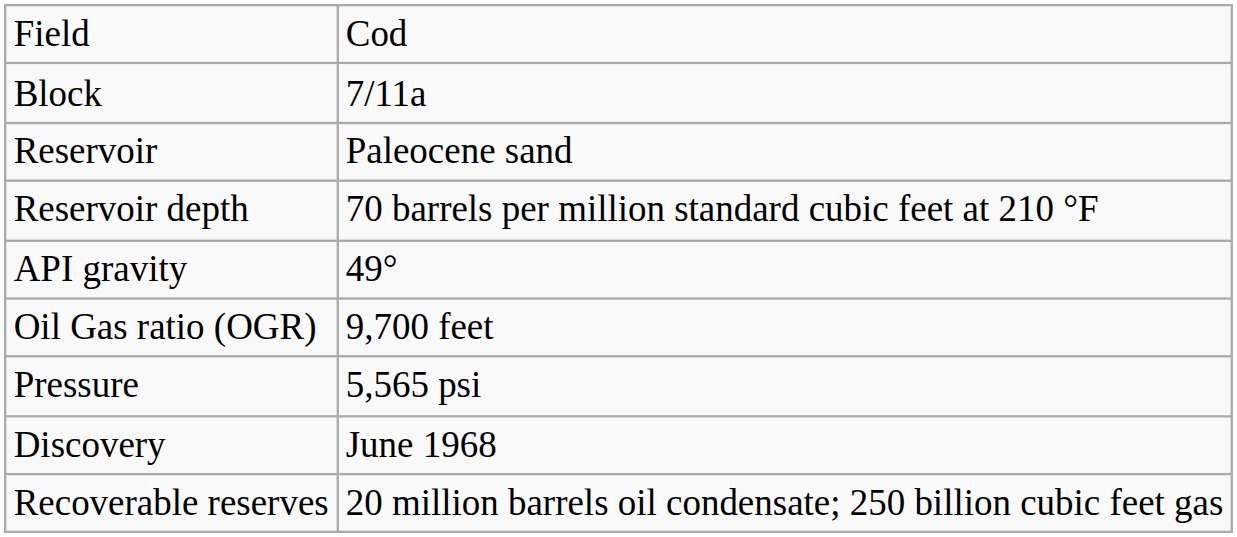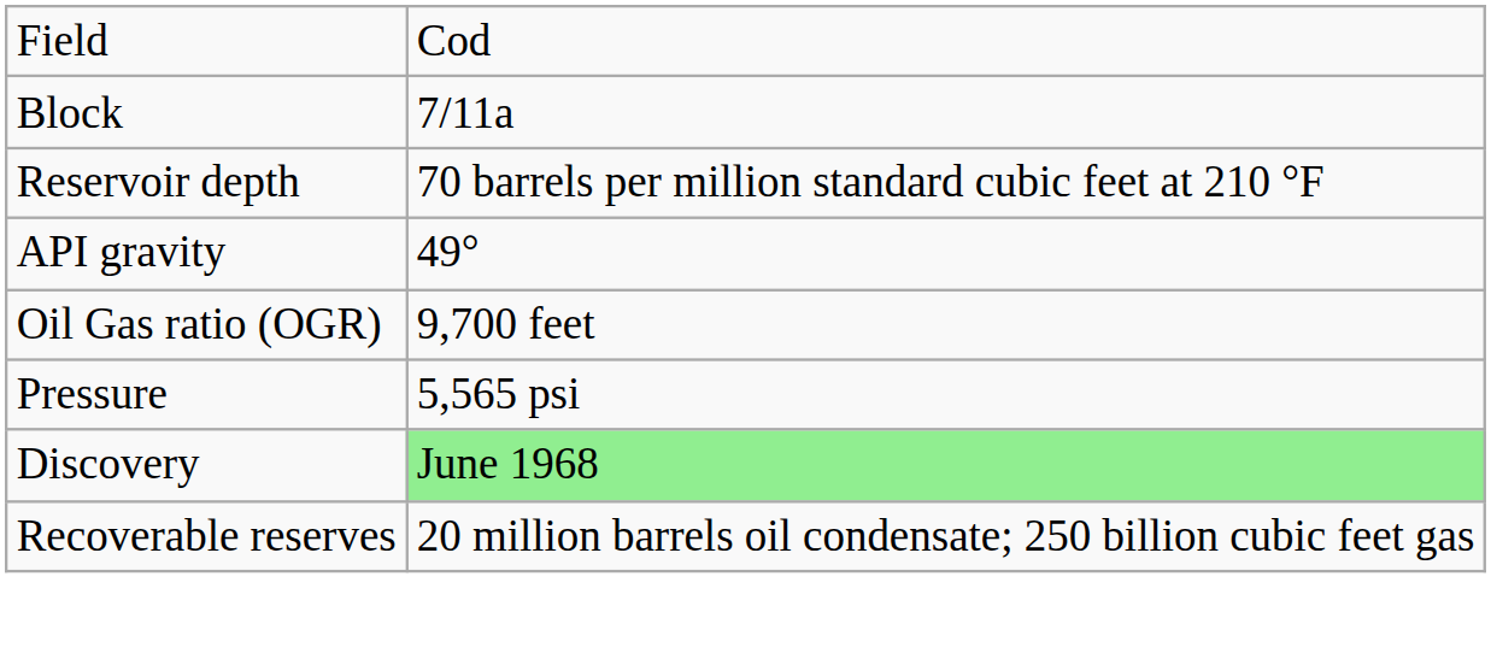- row: Reservoir | Paleocene sand
Discovery | column 2: no background -> lightgreen background
